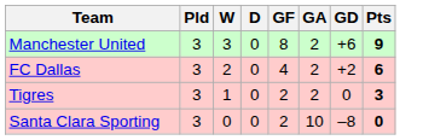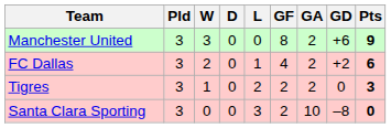+ column: L | 0 | 1 | 2 | 3
